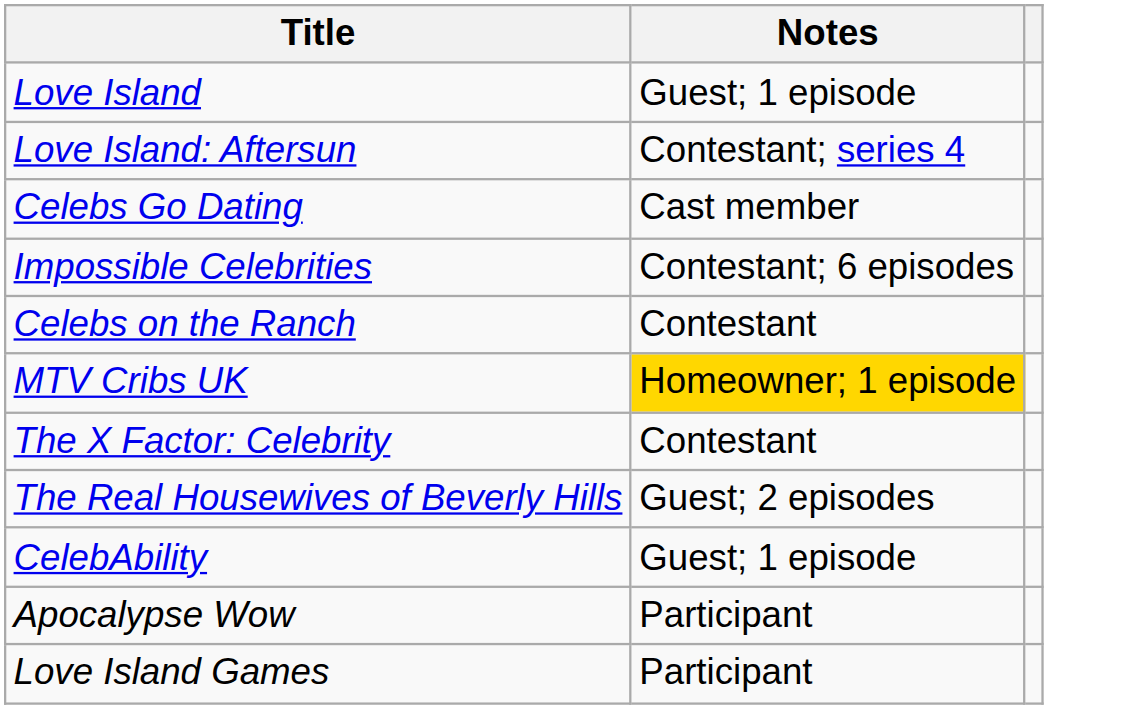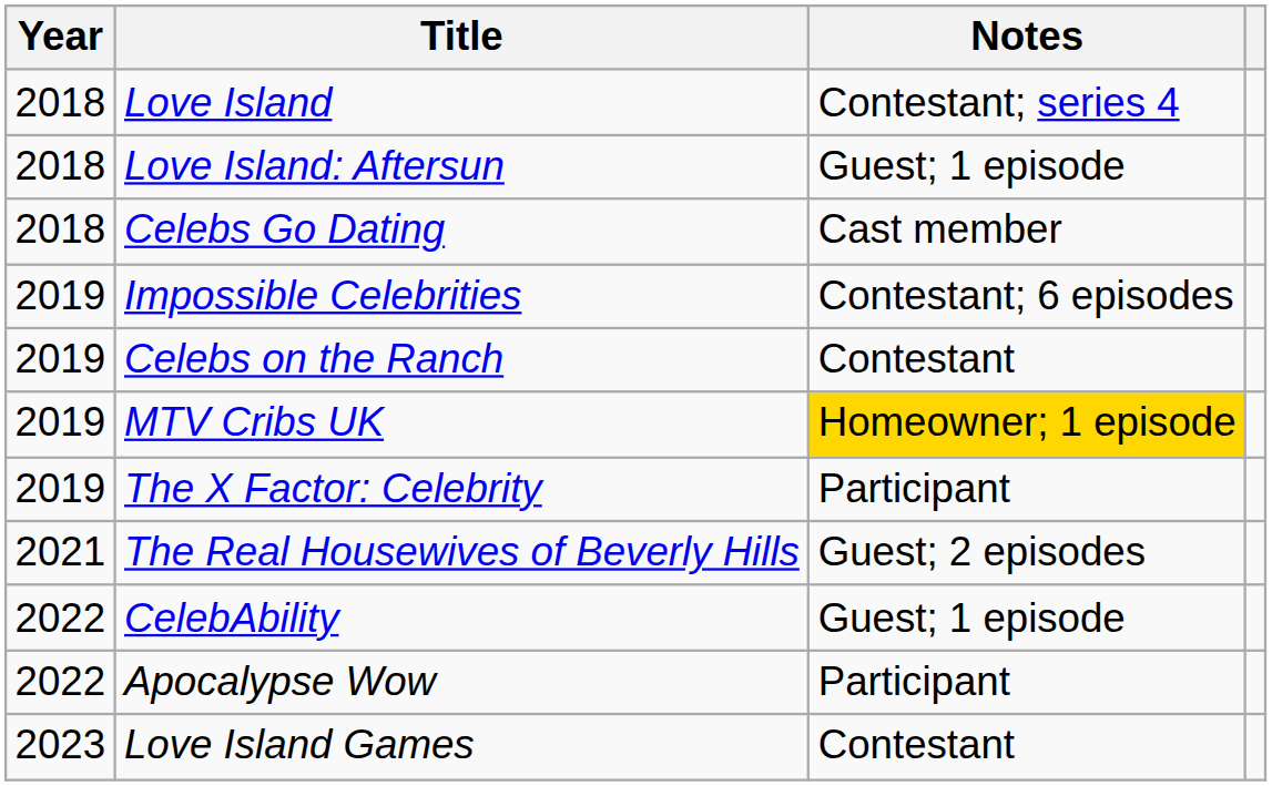+ column: Year | 2018 | 2018 | 2018 | 2019 | 2019 | 2019 | 2019 | 2021 | 2022 | 2022 | 2023
Love Island | Notes: Guest; 1 episode -> Contestant; series 4
Love Island: Aftersun | Notes: Contestant; series 4 -> Guest; 1 episode
The X Factor: Celebrity | Notes: Contestant -> Participant
Love Island Games | Notes: Participant -> Contestant
